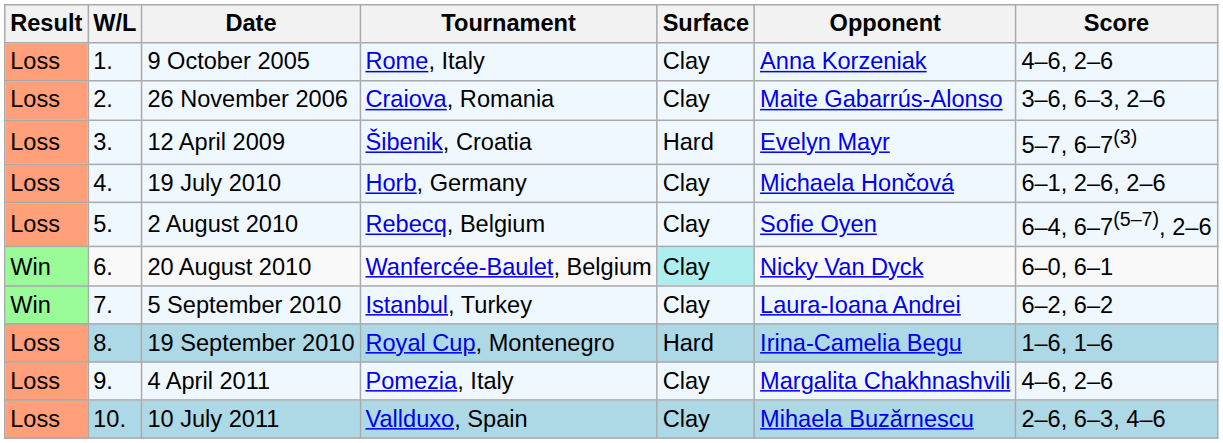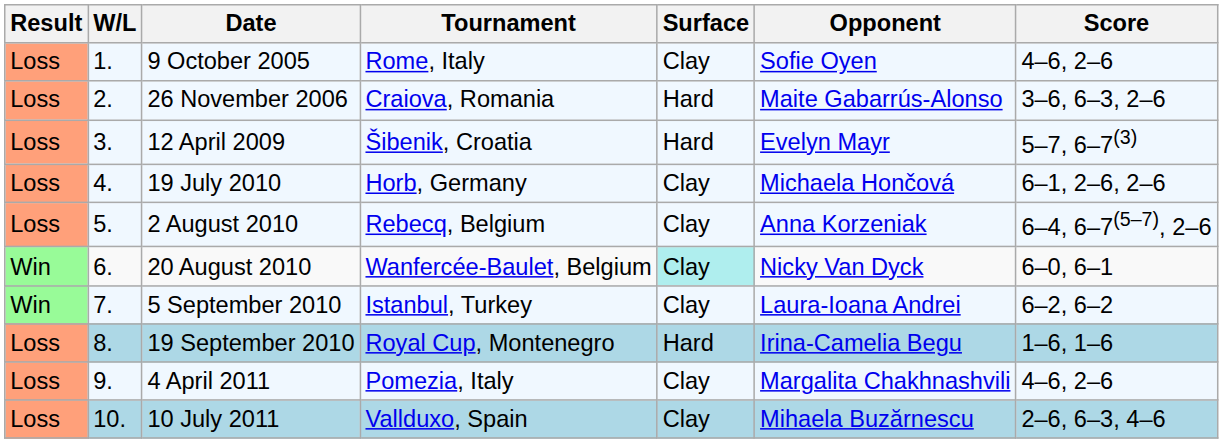9 October 2005 | Opponent: Anna Korzeniak -> Sofie Oyen
26 November 2006 | Surface: Clay -> Hard
2 August 2010 | Opponent: Sofie Oyen -> Anna Korzeniak
